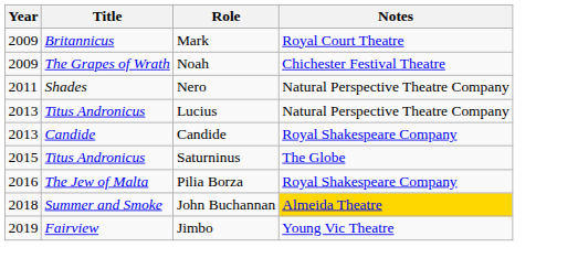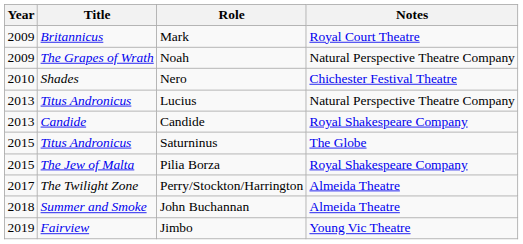Noah | Notes: Chichester Festival Theatre -> Natural Perspective Theatre Company
Nero | Year: 2011 -> 2010
Nero | Notes: Natural Perspective Theatre Company -> Chichester Festival Theatre
Pilia Borza | Year: 2016 -> 2015
+ row: 2017 | The Twilight Zone | Perry/Stockton/Harrington | Almeida Theatre
John Buchannan | Notes: gold background -> no background
